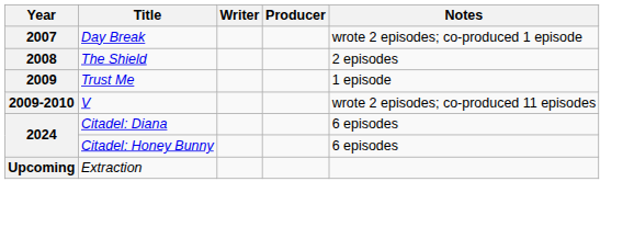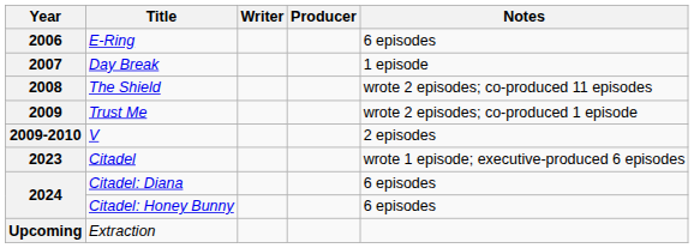+ row: 2006 | E-Ring | 6 episodes
Day Break | Notes: wrote 2 episodes; co-produced 1 episode -> 1 episode
The Shield | Notes: 2 episodes -> wrote 2 episodes; co-produced 11 episodes
Trust Me | Notes: 1 episode -> wrote 2 episodes; co-produced 1 episode
V | Notes: wrote 2 episodes; co-produced 11 episodes -> 2 episodes
+ row: 2023 | Citadel | wrote 1 episode; executive-produced 6 episodes
